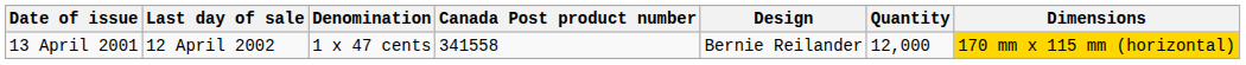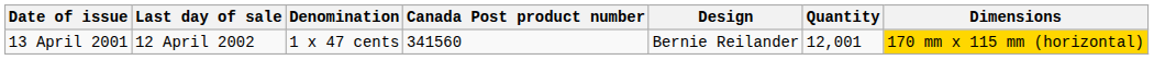13 April 2001 | Canada Post product number: 341558 -> 341560
13 April 2001 | Quantity: 12,000 -> 12,001
